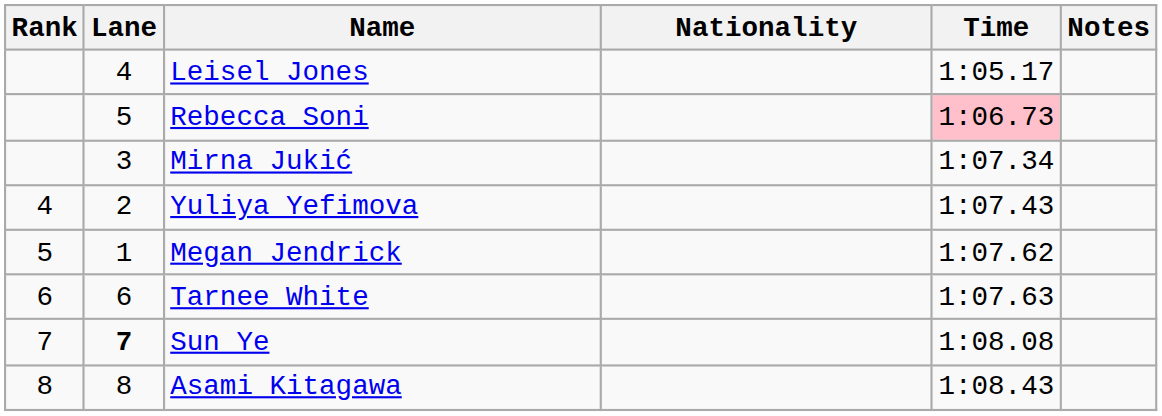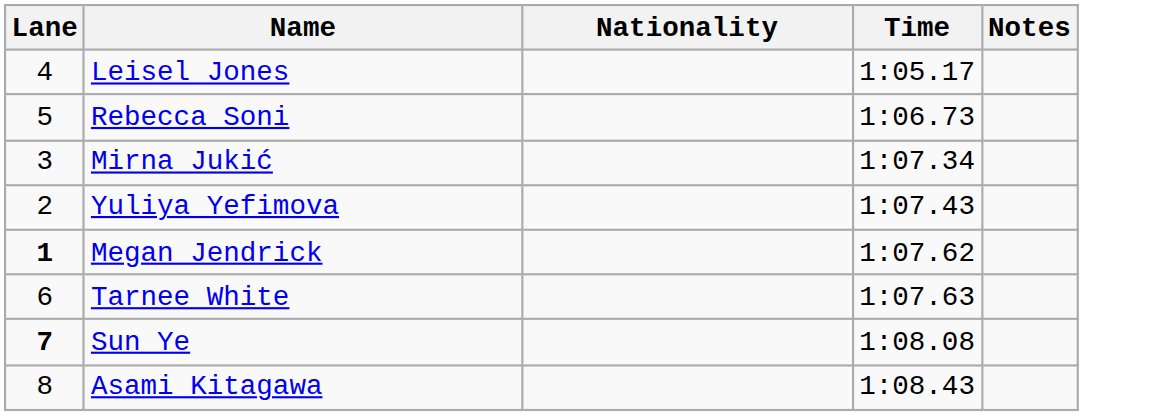- column: Rank | 4 | 5 | 6 | 7 | 8
Rebecca Soni | Time: pink background -> no background
Megan Jendrick | Lane: normal -> bold
